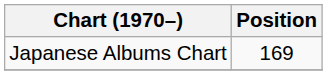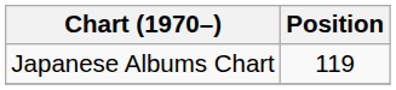Japanese Albums Chart | Position: 169 -> 119
